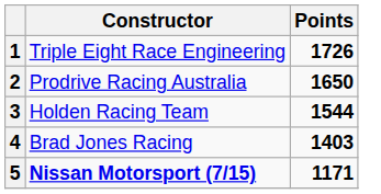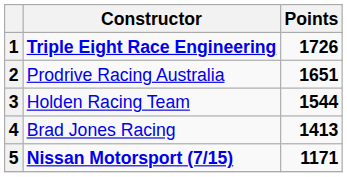1 | Constructor: normal -> bold
2 | Points: 1650 -> 1651
4 | Points: 1403 -> 1413
